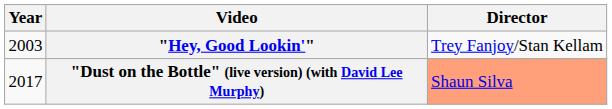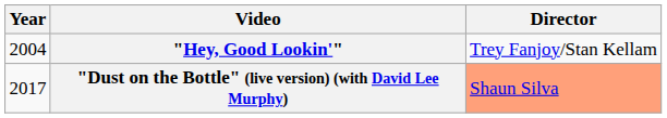"Hey, Good Lookin'" | Year: 2003 -> 2004
